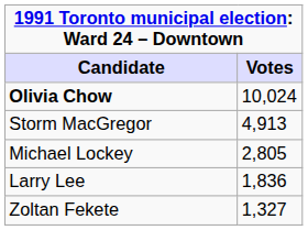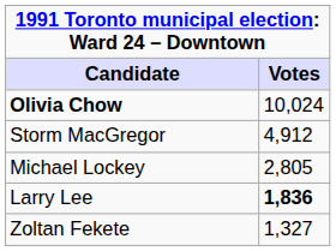Storm MacGregor | Votes: 4,913 -> 4,912
Larry Lee | Votes: normal -> bold
